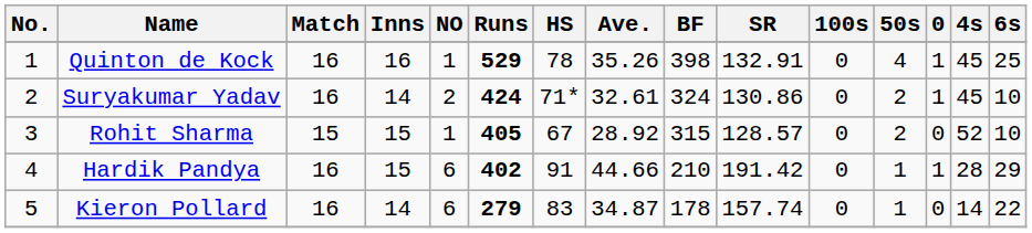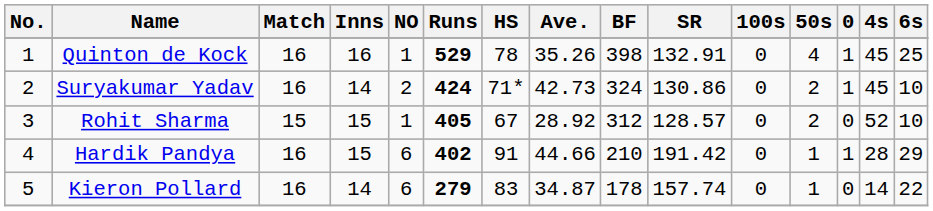Suryakumar Yadav | Ave.: 32.61 -> 42.73
Rohit Sharma | BF: 315 -> 312
